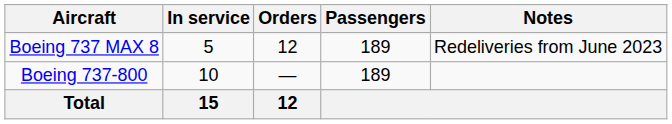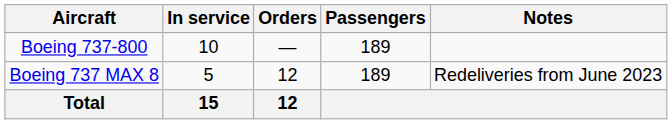rows swapped: Boeing 737-800 <-> Boeing 737 MAX 8
